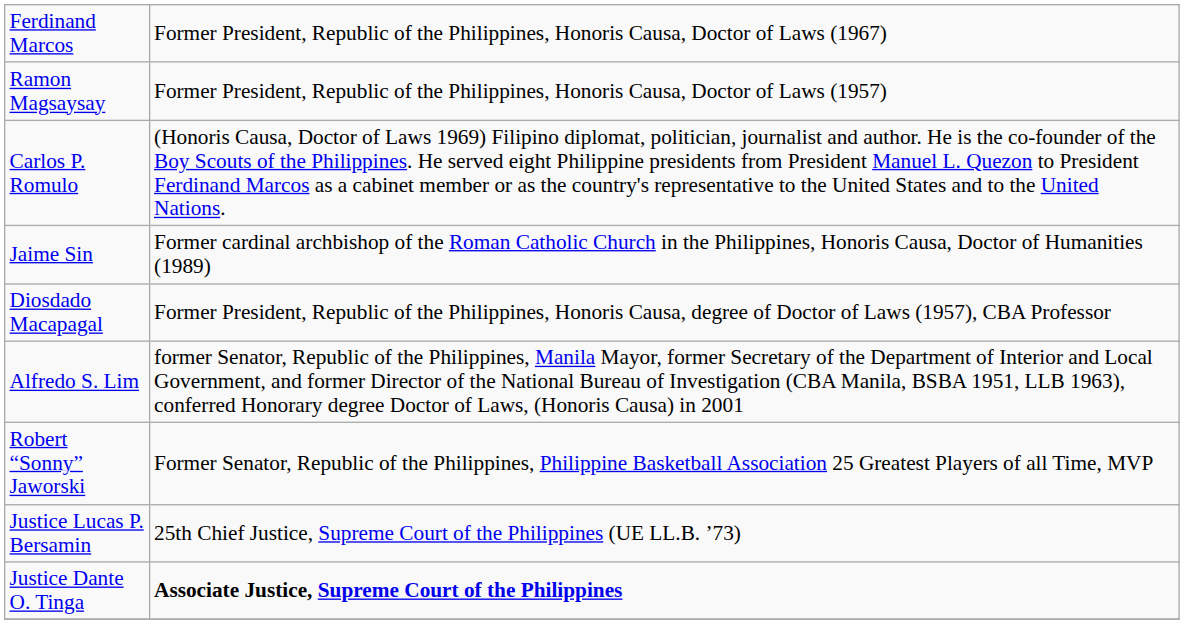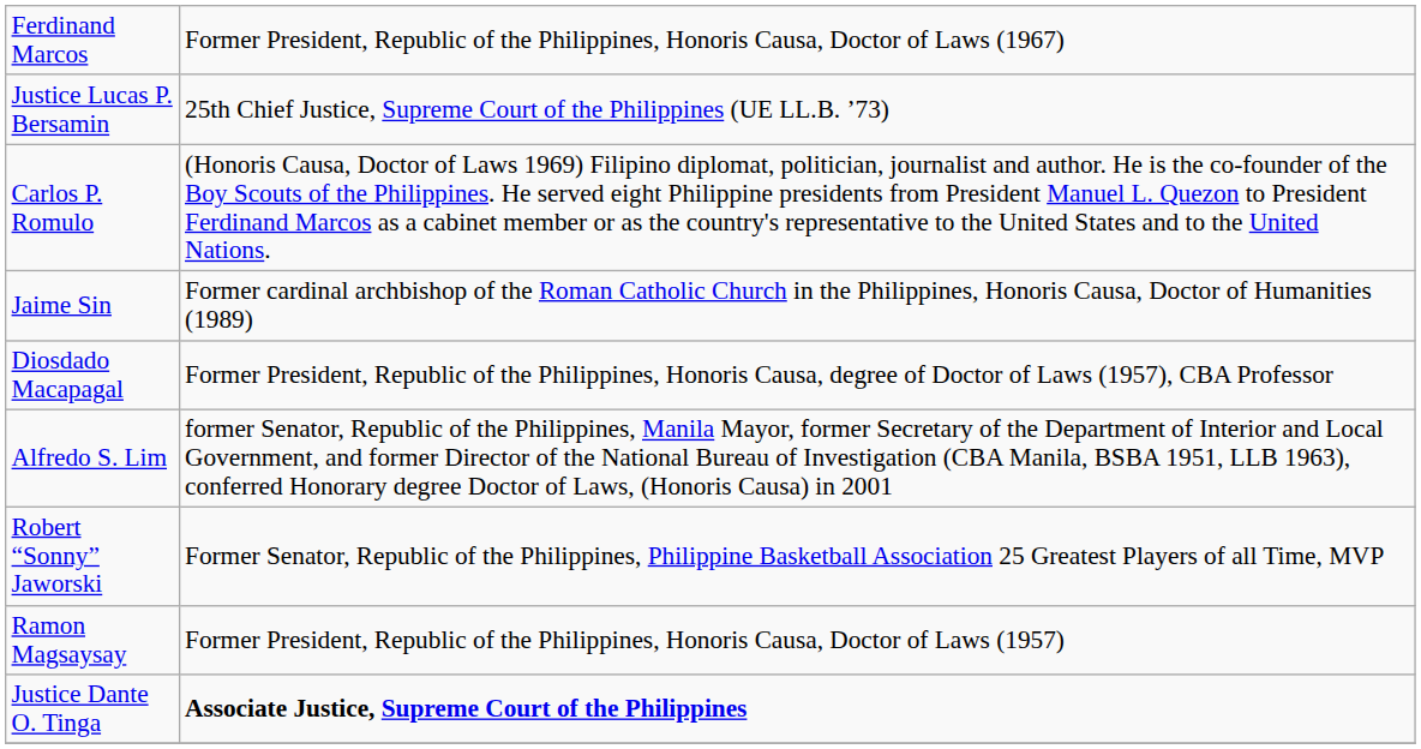rows swapped: Ramon Magsaysay <-> Justice Lucas P. Bersamin
